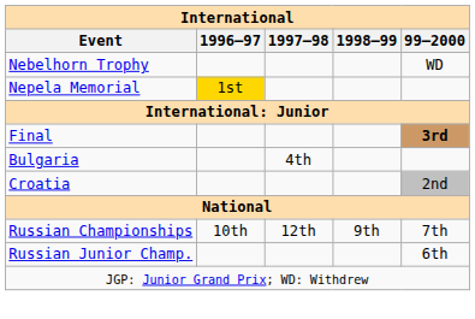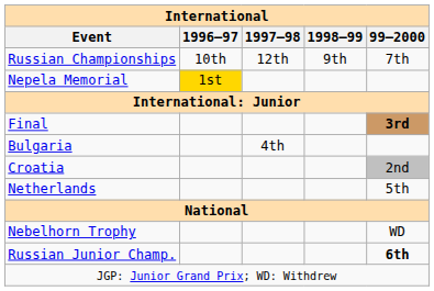rows swapped: Nebelhorn Trophy <-> Russian Championships
+ row: Netherlands | 5th
Russian Junior Champ. | 99–2000: normal -> bold
